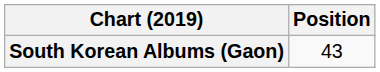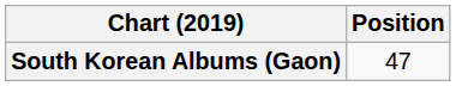South Korean Albums (Gaon) | Position: 43 -> 47
